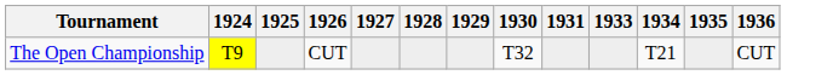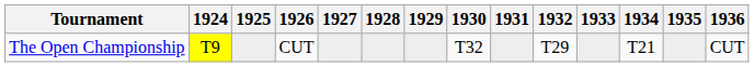+ column: 1932 | T29
